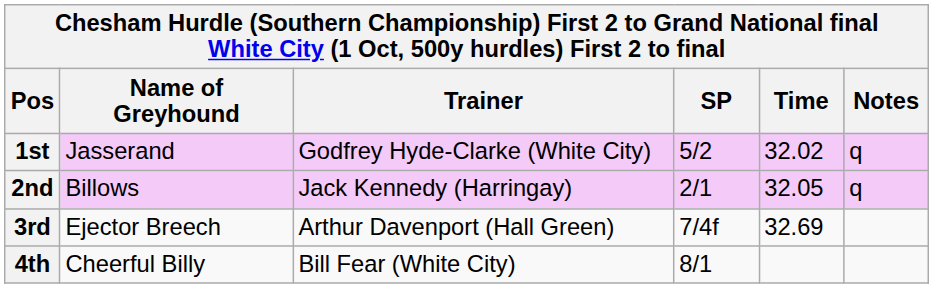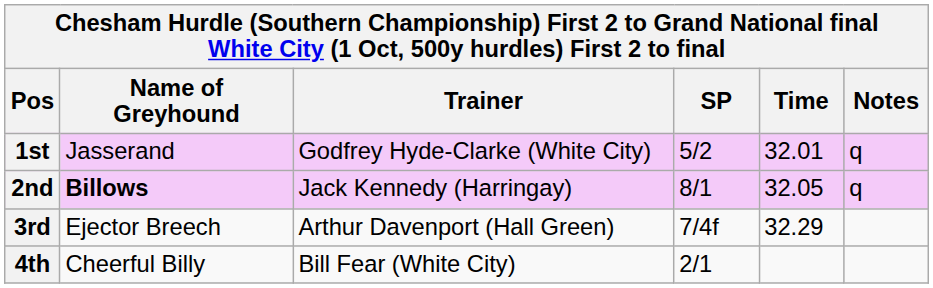1st | Time: 32.02 -> 32.01
2nd | Name of Greyhound: normal -> bold
2nd | SP: 2/1 -> 8/1
3rd | Time: 32.69 -> 32.29
4th | SP: 8/1 -> 2/1
